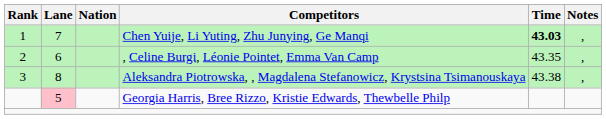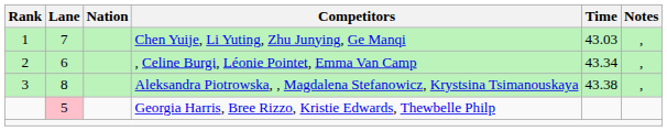Chen Yuije, Li Yuting, Zhu Junying, Ge Manqi | Time: bold -> normal
, Celine Burgi, Léonie Pointet, Emma Van Camp | Time: 43.35 -> 43.34
